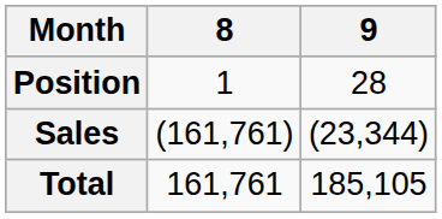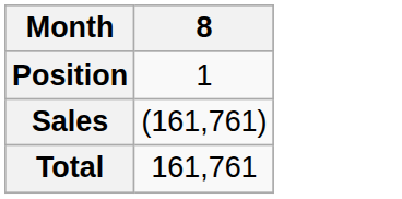- column: 9 | 28 | (23,344) | 185,105
